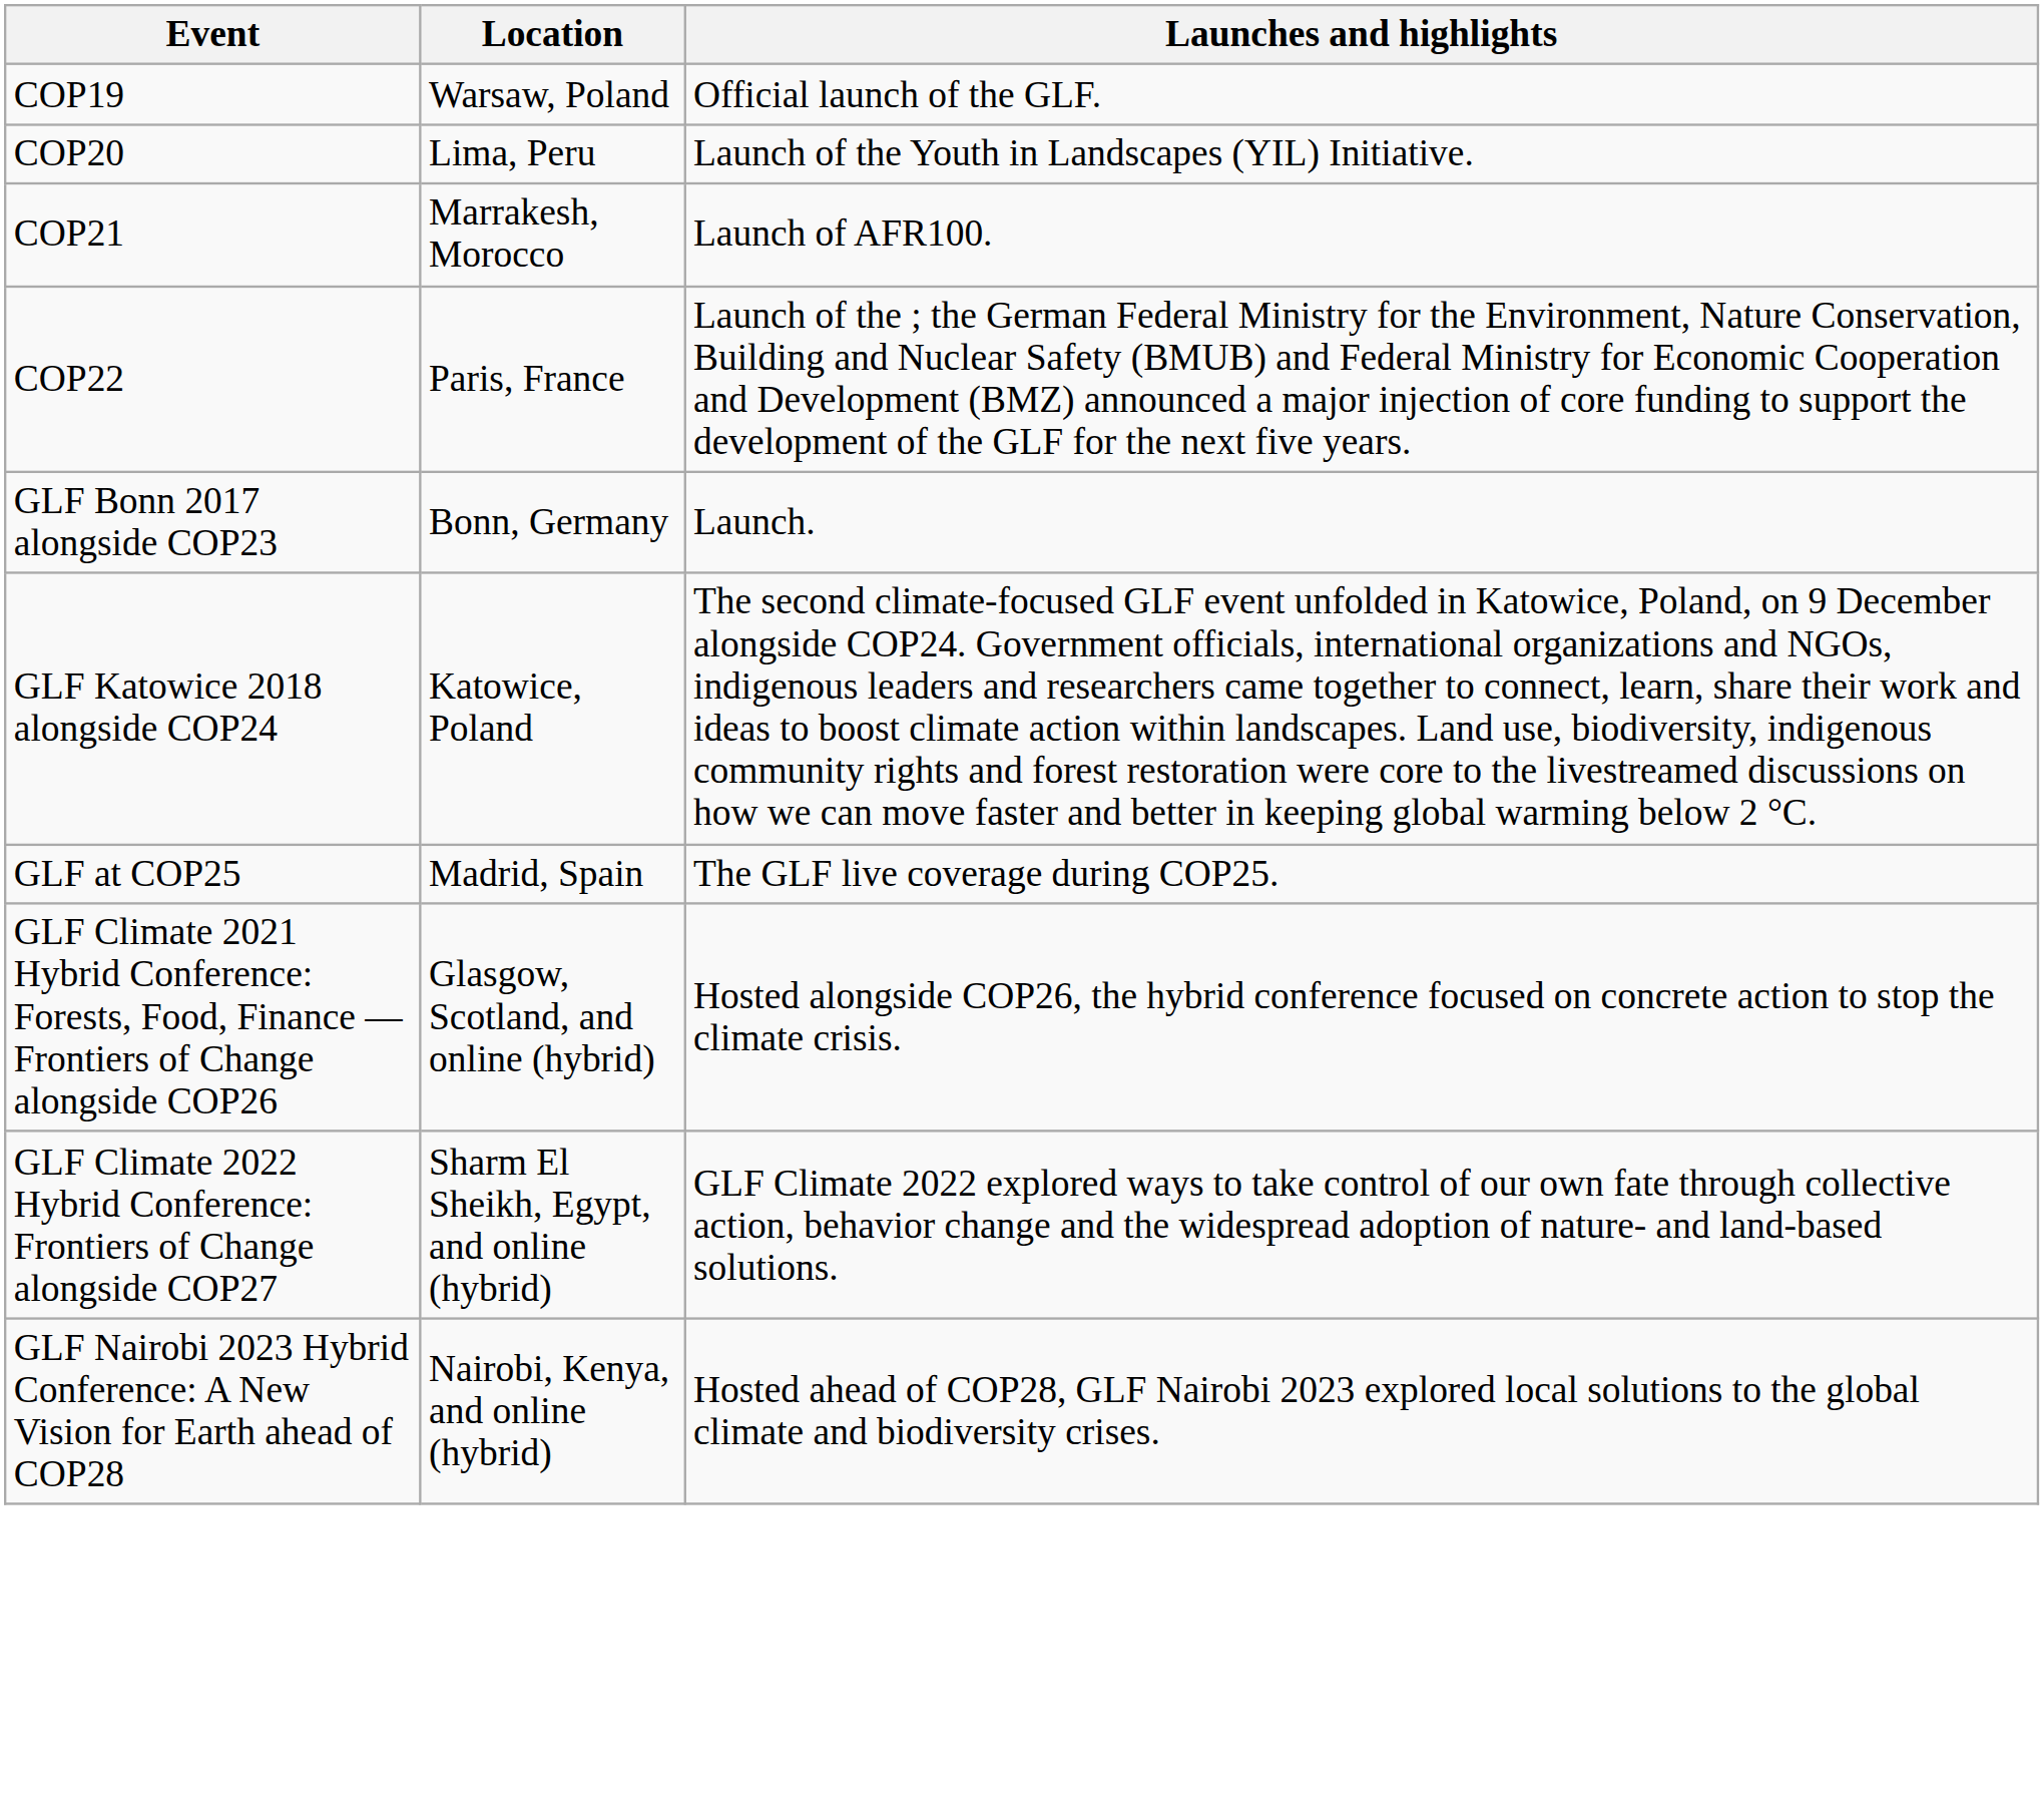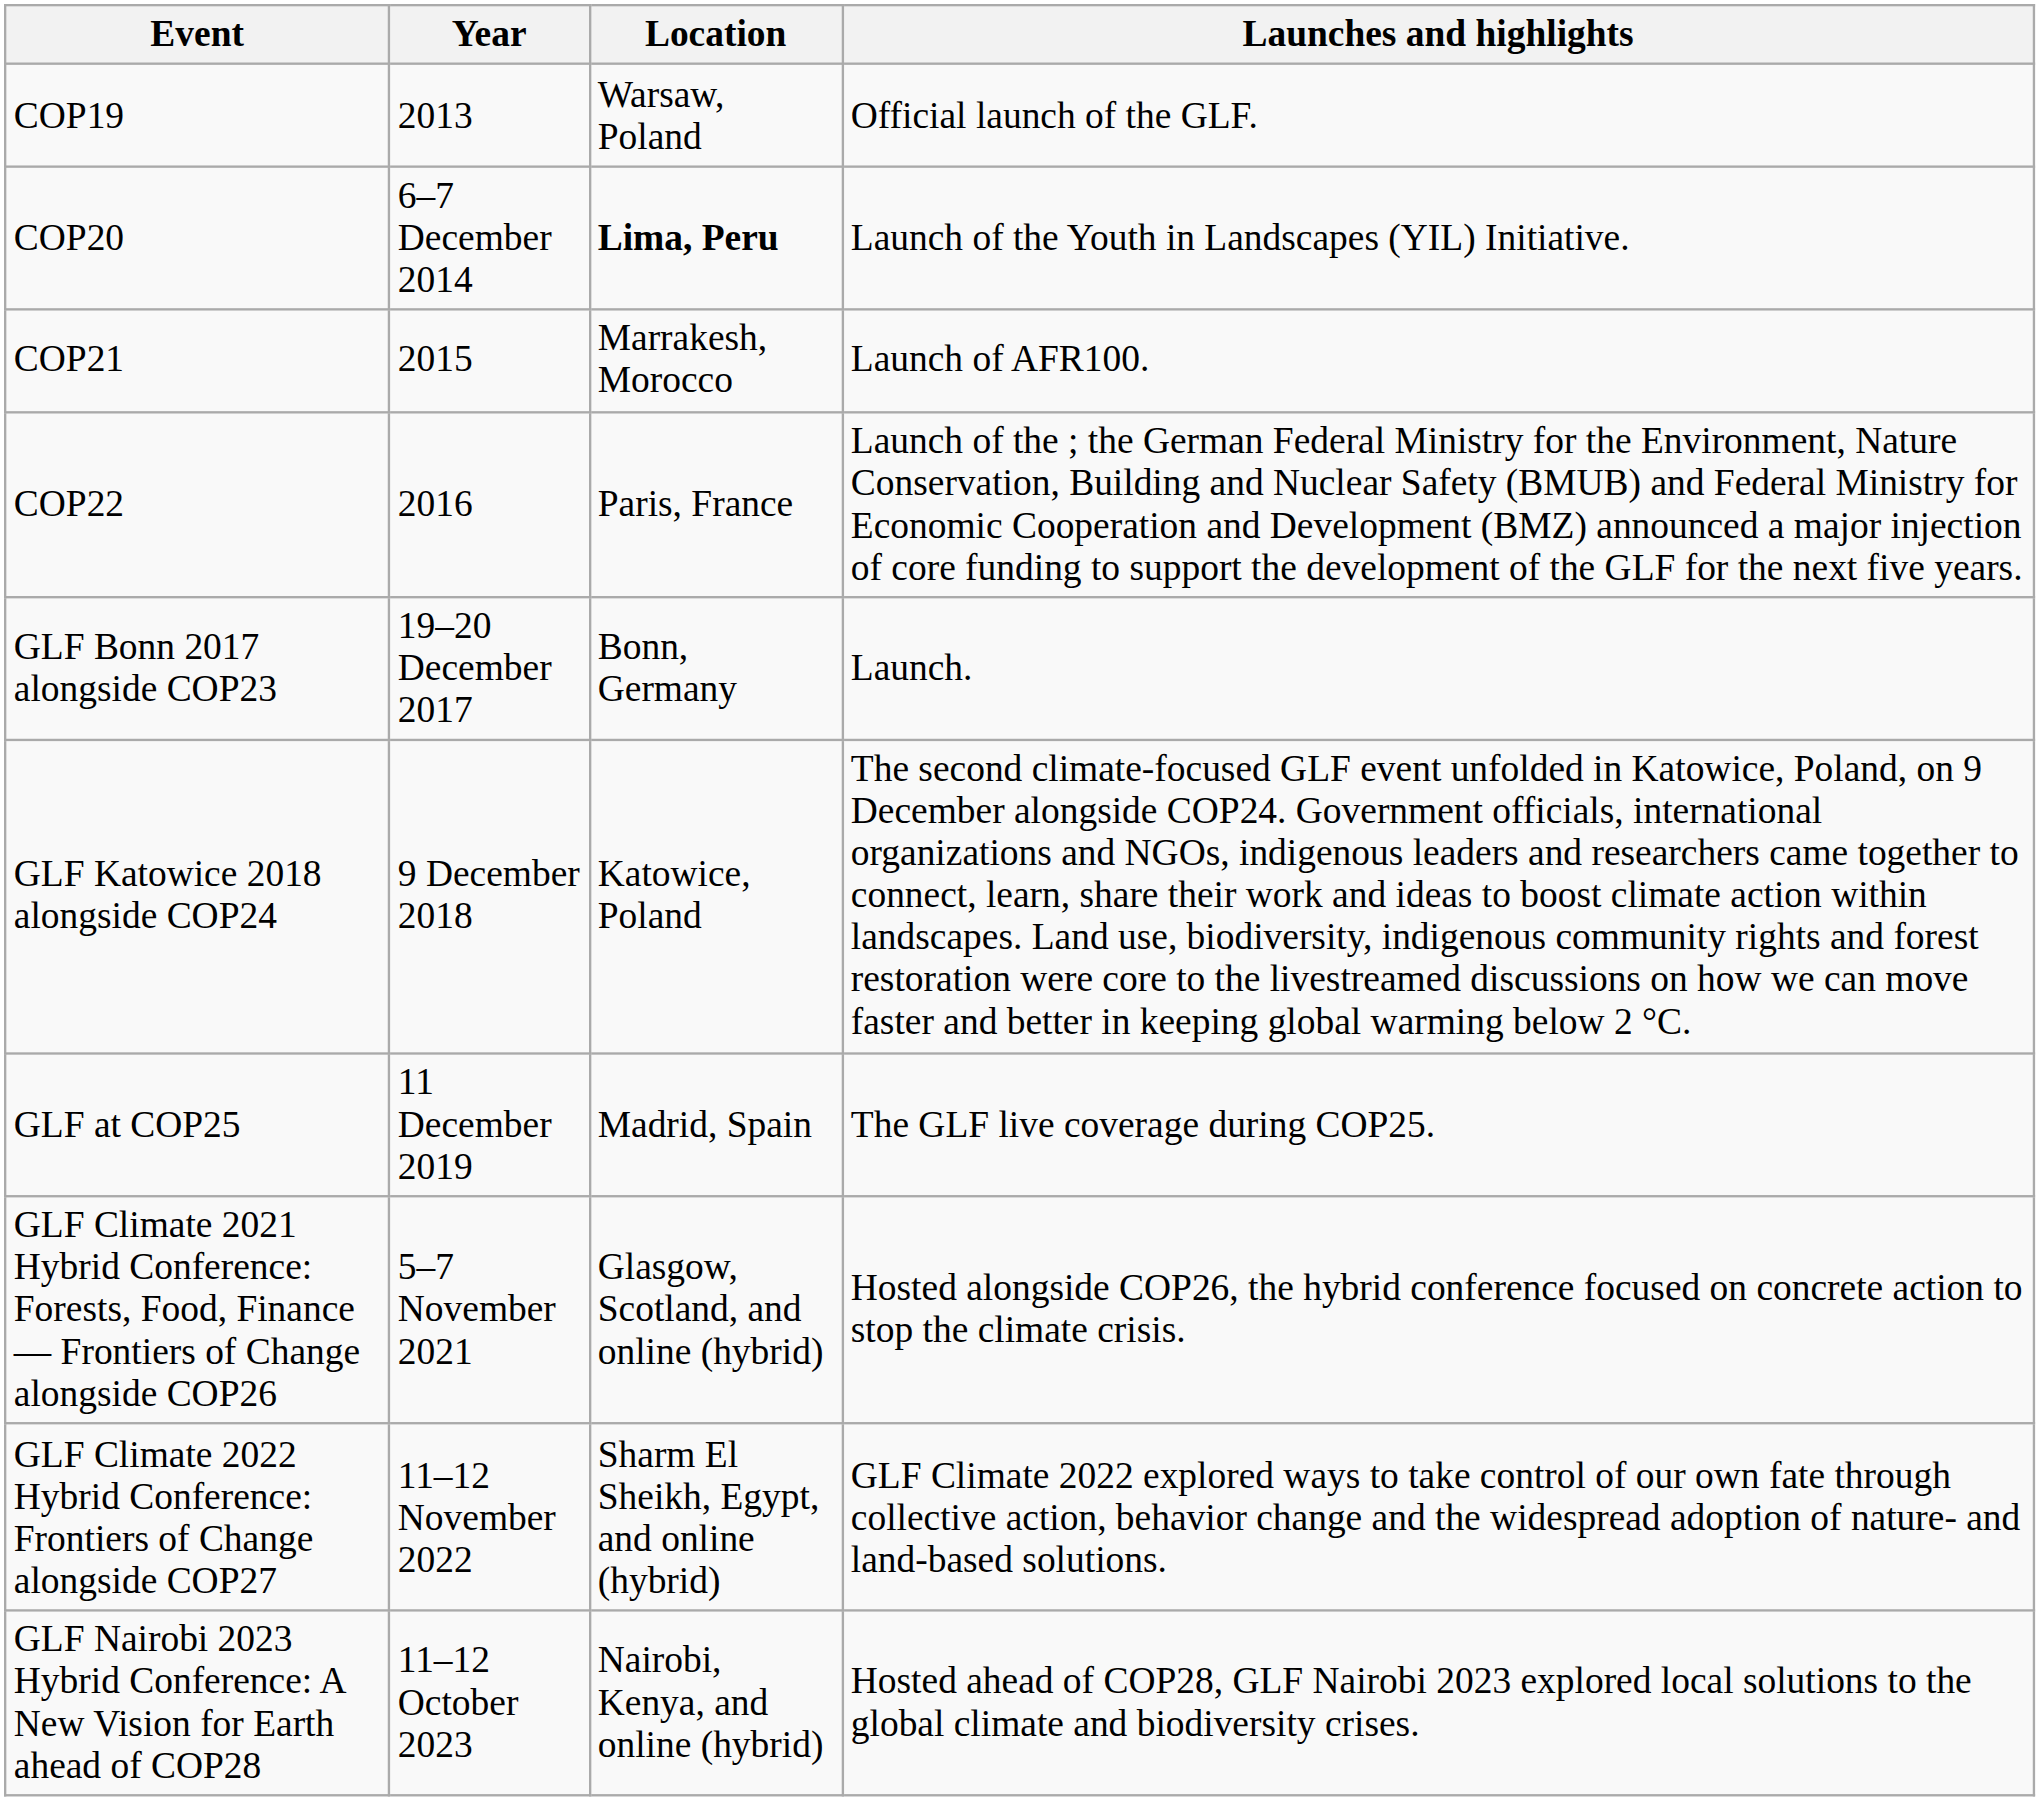+ column: Year | 2013 | 6–7 December 2014 | 2015 | 2016 | 19–20 December 2017 | 9 December 2018 | 11 December 2019 | 5–7 November 2021 | 11–12 November 2022 | 11–12 October 2023
COP20 | Location: normal -> bold
